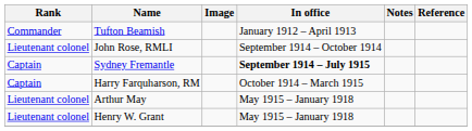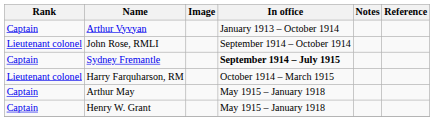- row: Commander | Tufton Beamish | January 1912 – April 1913
+ row: Captain | Arthur Vyvyan | January 1913 – October 1914
Harry Farquharson, RM | Rank: Captain -> Lieutenant colonel
Arthur May | Rank: Lieutenant colonel -> Captain
Henry W. Grant | Rank: Lieutenant colonel -> Captain
